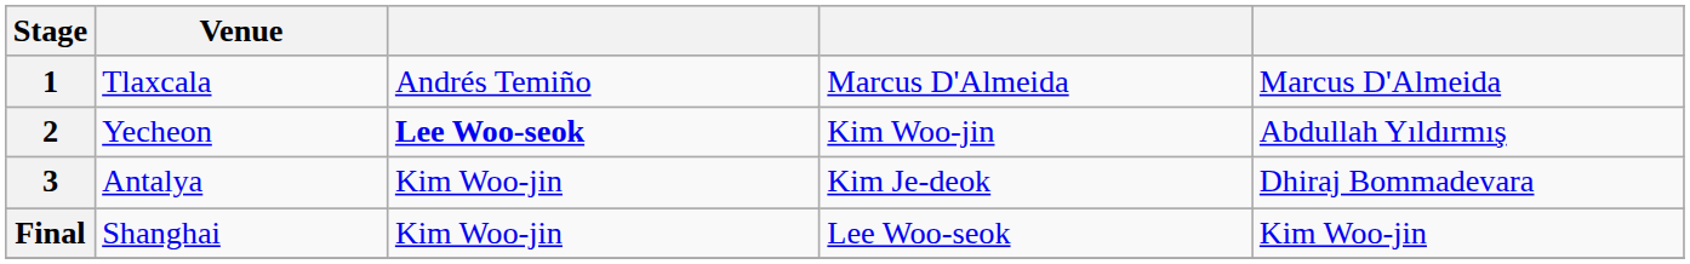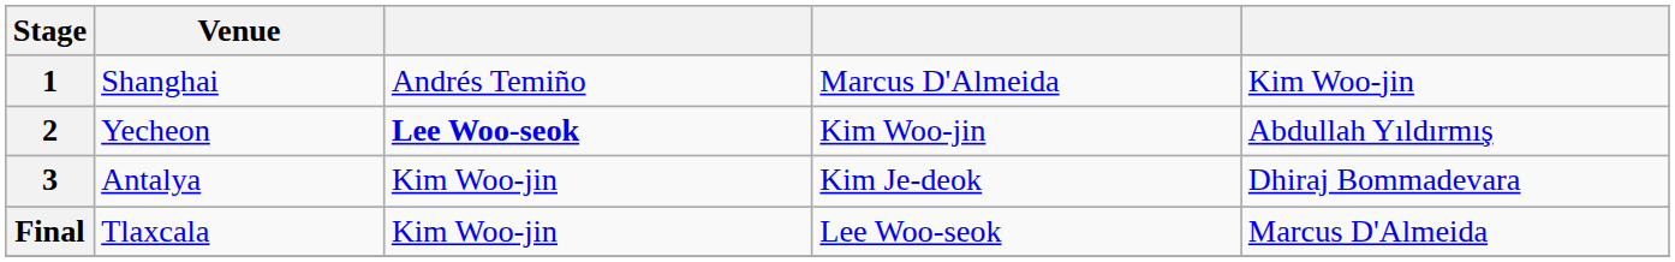1 | Venue: Tlaxcala -> Shanghai
1 | column 5: Marcus D'Almeida -> Kim Woo-jin
Final | Venue: Shanghai -> Tlaxcala
Final | column 5: Kim Woo-jin -> Marcus D'Almeida
